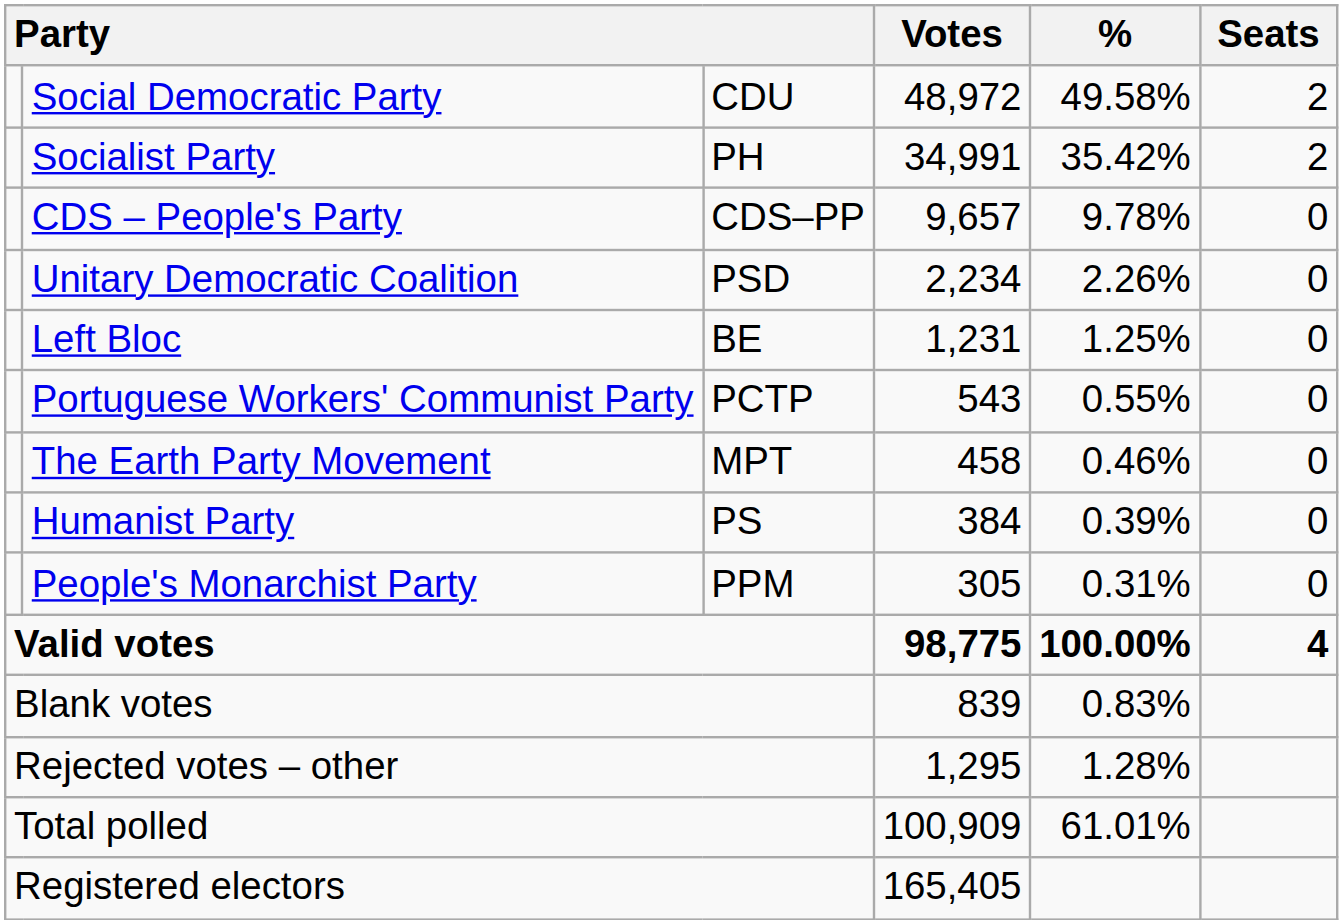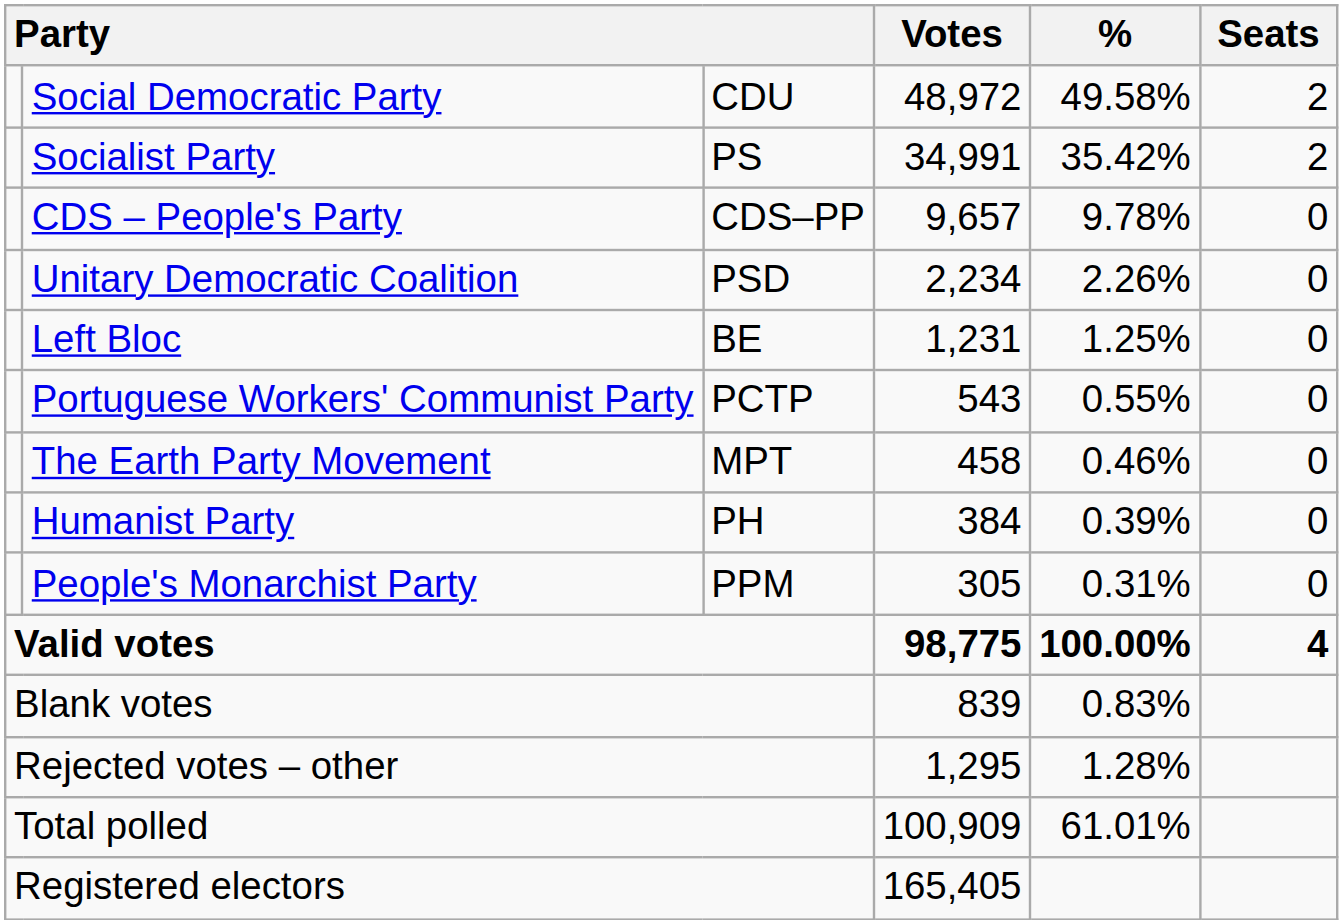Socialist Party | column 3: PH -> PS
Humanist Party | column 3: PS -> PH
